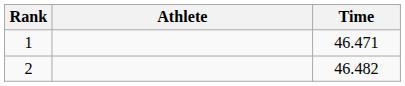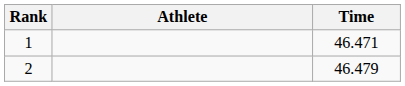2 | Time: 46.482 -> 46.479
